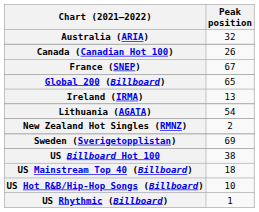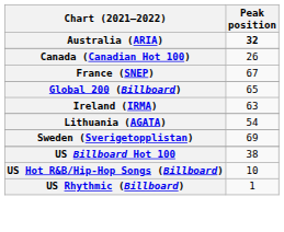Australia (ARIA) | Peak position: normal -> bold
Ireland (IRMA) | Peak position: 13 -> 63
- row: New Zealand Hot Singles (RMNZ) | 2
- row: US Mainstream Top 40 (Billboard) | 18
